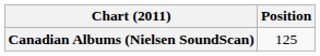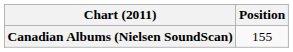Canadian Albums (Nielsen SoundScan) | Position: 125 -> 155
